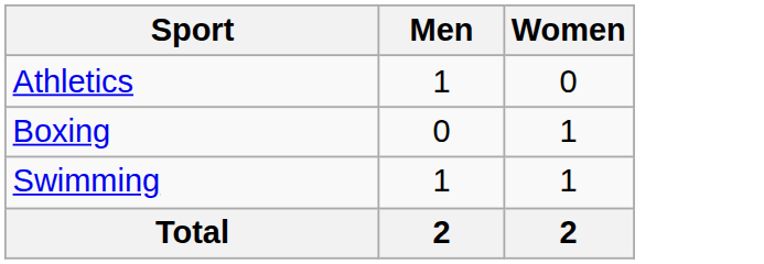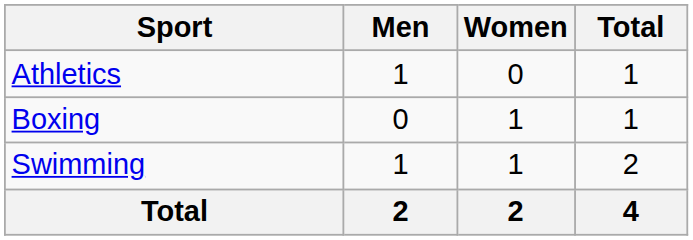+ column: Total | 1 | 1 | 2 | 4
